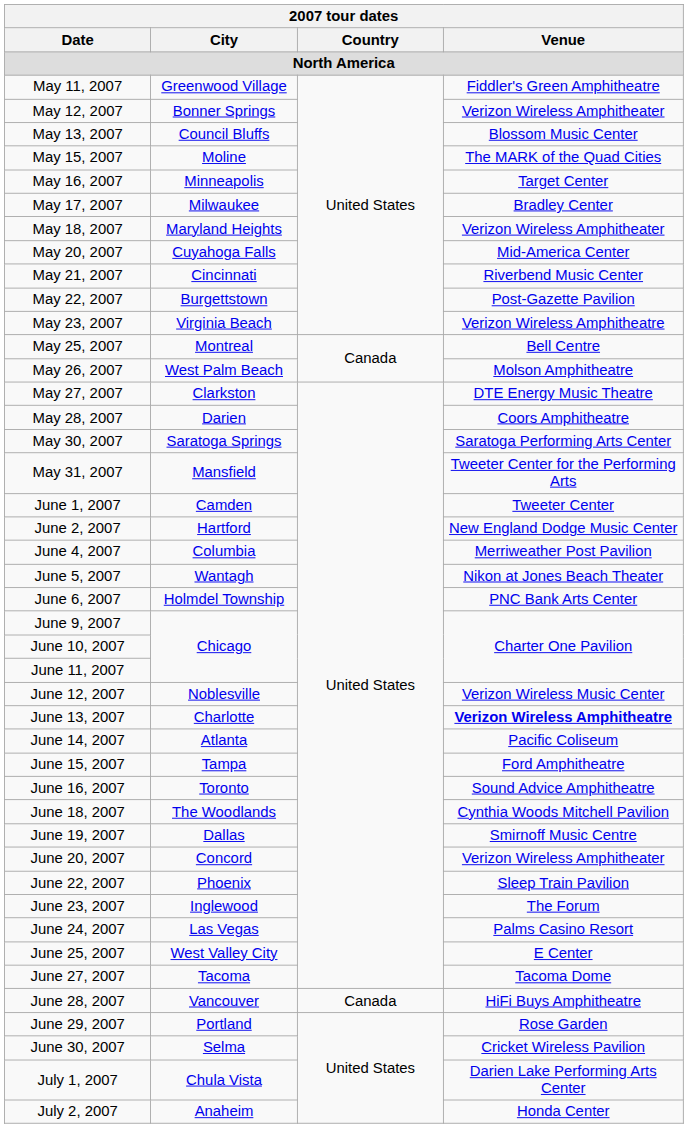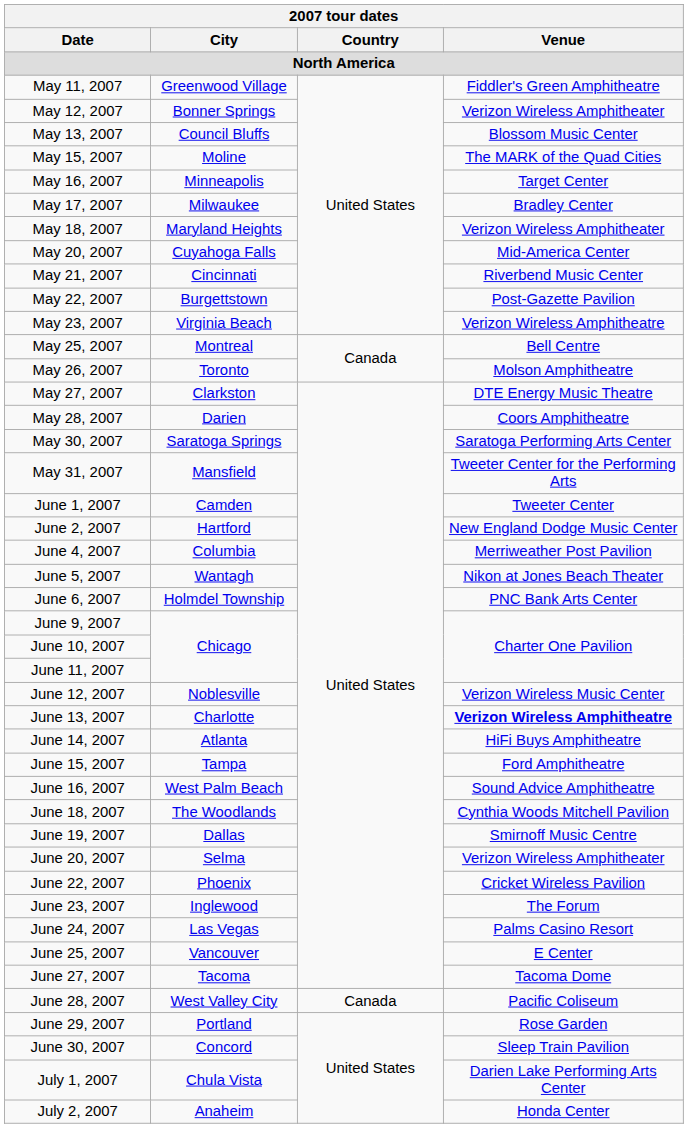May 26, 2007 | City: West Palm Beach -> Toronto
June 14, 2007 | Venue: Pacific Coliseum -> HiFi Buys Amphitheatre
June 16, 2007 | City: Toronto -> West Palm Beach
June 20, 2007 | City: Concord -> Selma
June 22, 2007 | Venue: Sleep Train Pavilion -> Cricket Wireless Pavilion
June 25, 2007 | City: West Valley City -> Vancouver
June 28, 2007 | City: Vancouver -> West Valley City
June 28, 2007 | Venue: HiFi Buys Amphitheatre -> Pacific Coliseum
June 30, 2007 | City: Selma -> Concord
June 30, 2007 | Venue: Cricket Wireless Pavilion -> Sleep Train Pavilion
